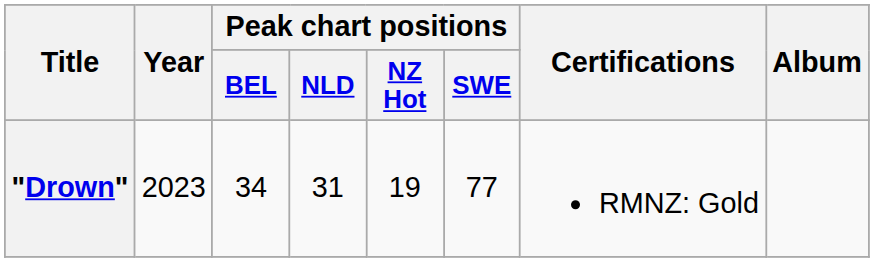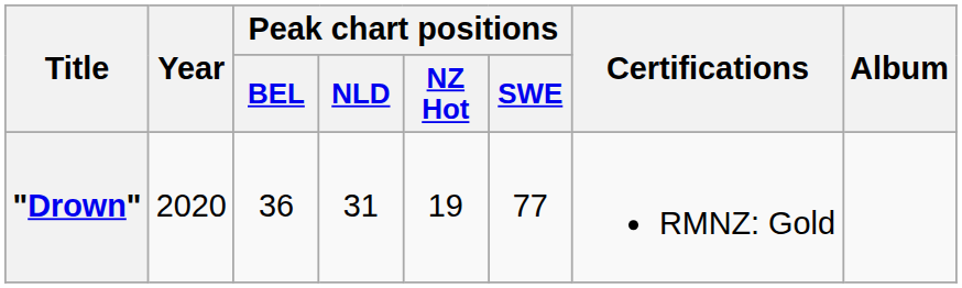"Drown" | Year: 2023 -> 2020
"Drown" | Peak chart positions / BEL: 34 -> 36
